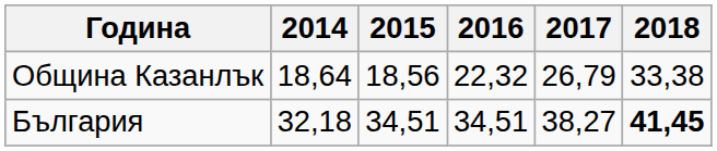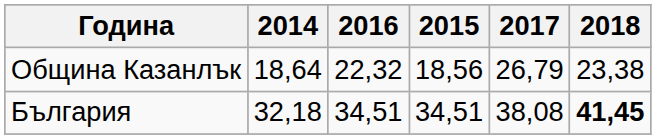columns swapped: 2015 <-> 2016
Община Казанлък | 2018: 33,38 -> 23,38
България | 2017: 38,27 -> 38,08
